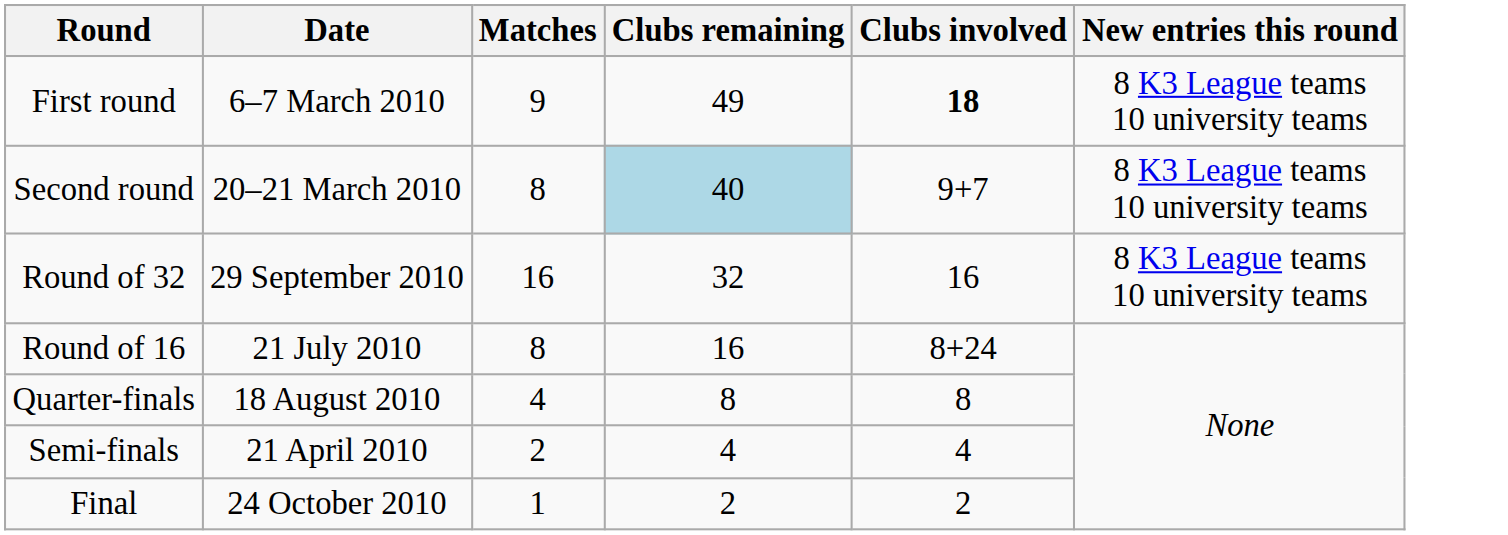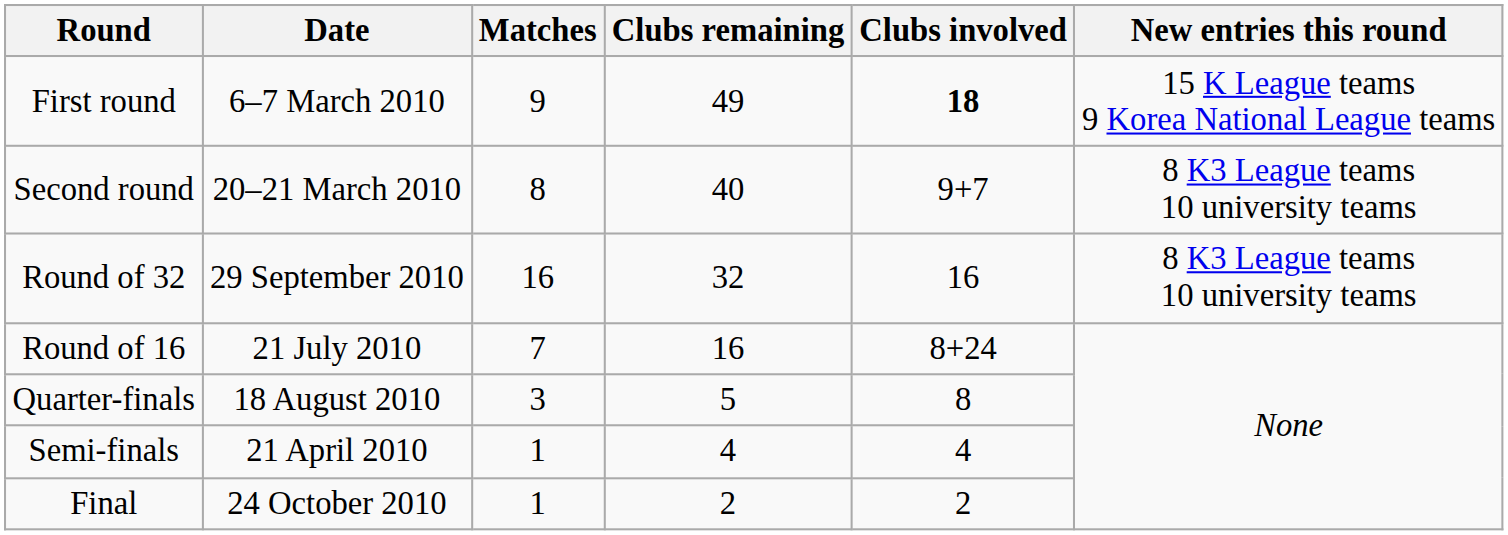First round | New entries this round: 8 K3 League teams 10 university teams -> 15 K League teams 9 Korea National League teams
Second round | Clubs remaining: lightblue background -> no background
Round of 16 | Matches: 8 -> 7
Quarter-finals | Matches: 4 -> 3
Quarter-finals | Clubs remaining: 8 -> 5
Semi-finals | Matches: 2 -> 1
